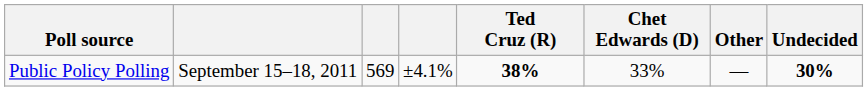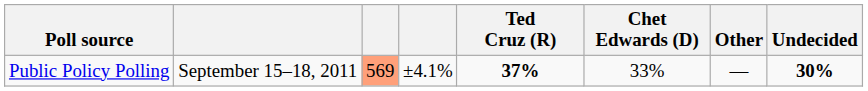Public Policy Polling | column 3: no background -> lightsalmon background
Public Policy Polling | Ted Cruz (R): 38% -> 37%
